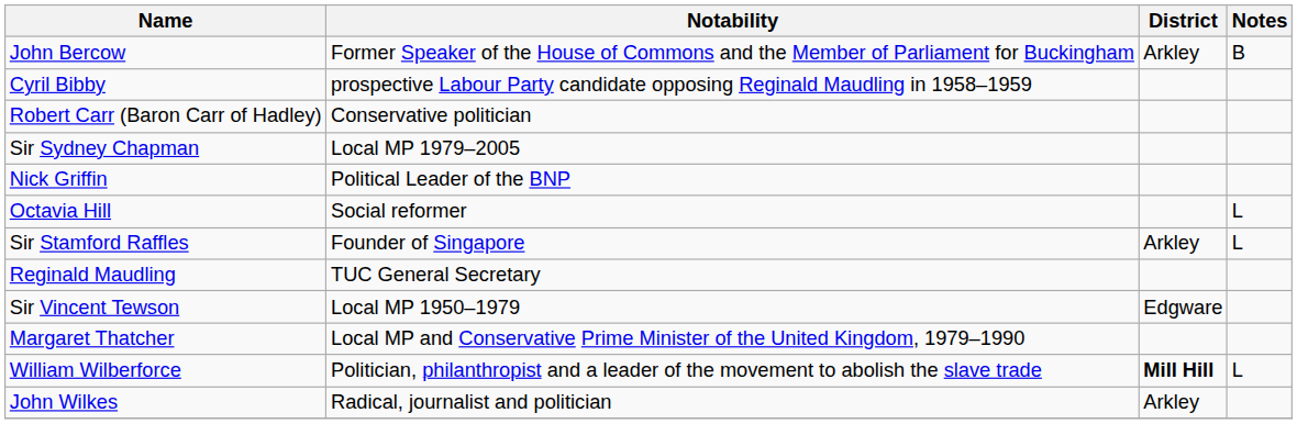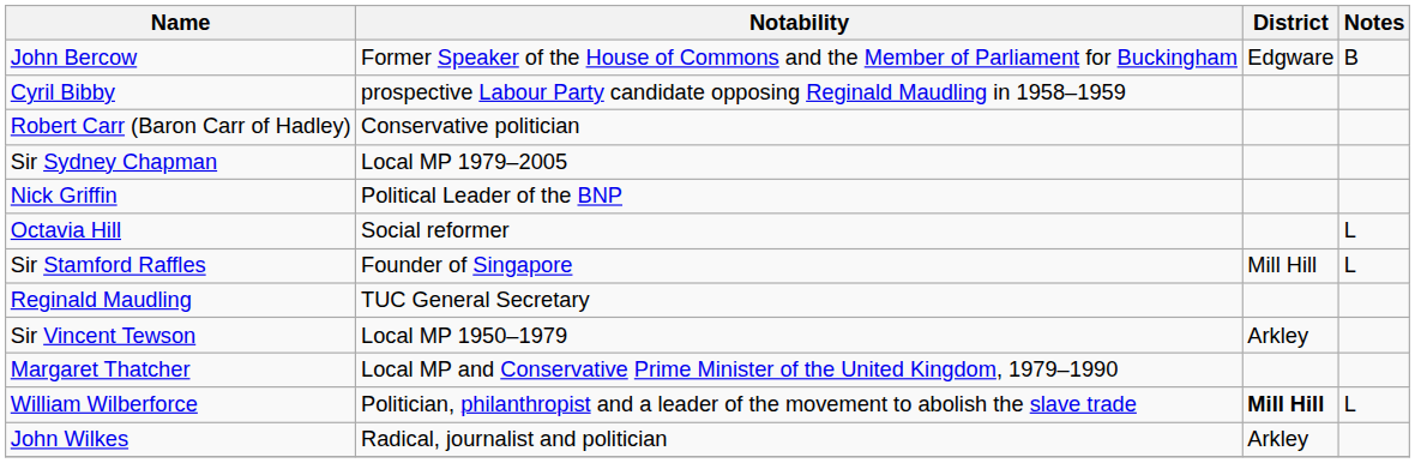John Bercow | District: Arkley -> Edgware
Sir Stamford Raffles | District: Arkley -> Mill Hill
Sir Vincent Tewson | District: Edgware -> Arkley
